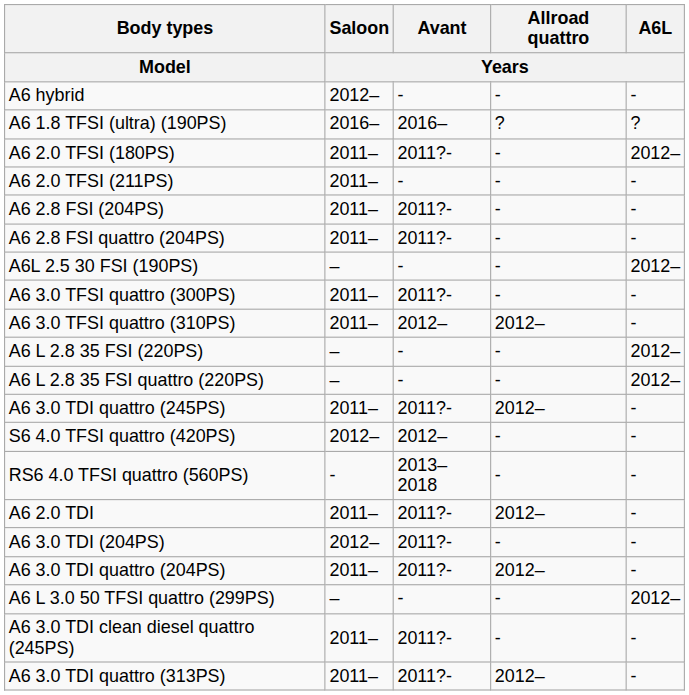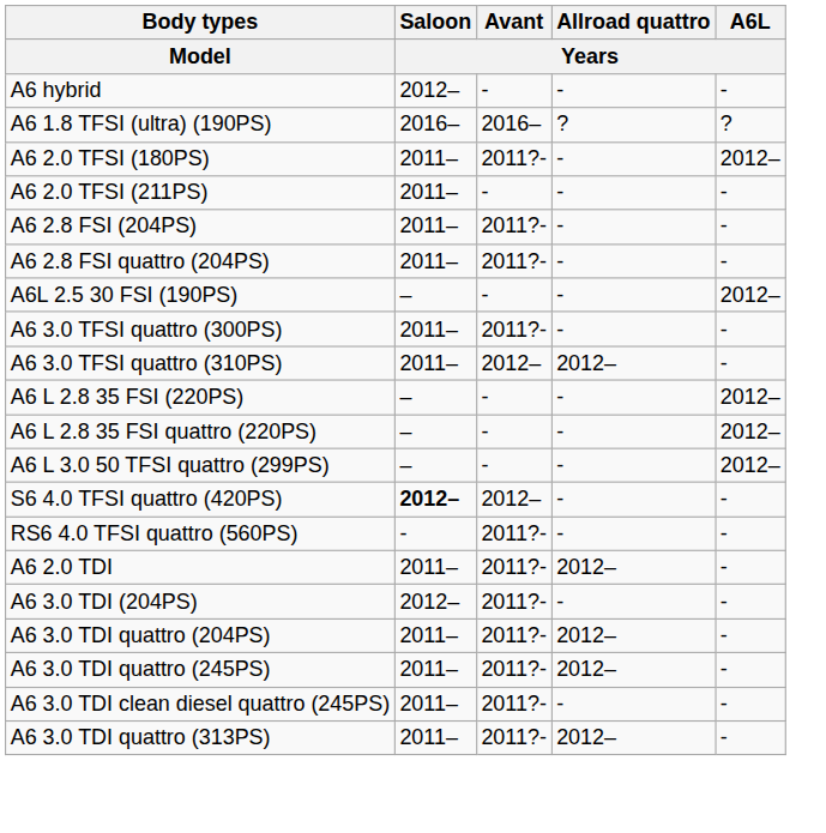rows swapped: A6 L 3.0 50 TFSI quattro (299PS) <-> A6 3.0 TDI quattro (245PS)
S6 4.0 TFSI quattro (420PS) | Saloon / Years: normal -> bold
RS6 4.0 TFSI quattro (560PS) | Avant / Years: 2013–2018 -> 2011?-
